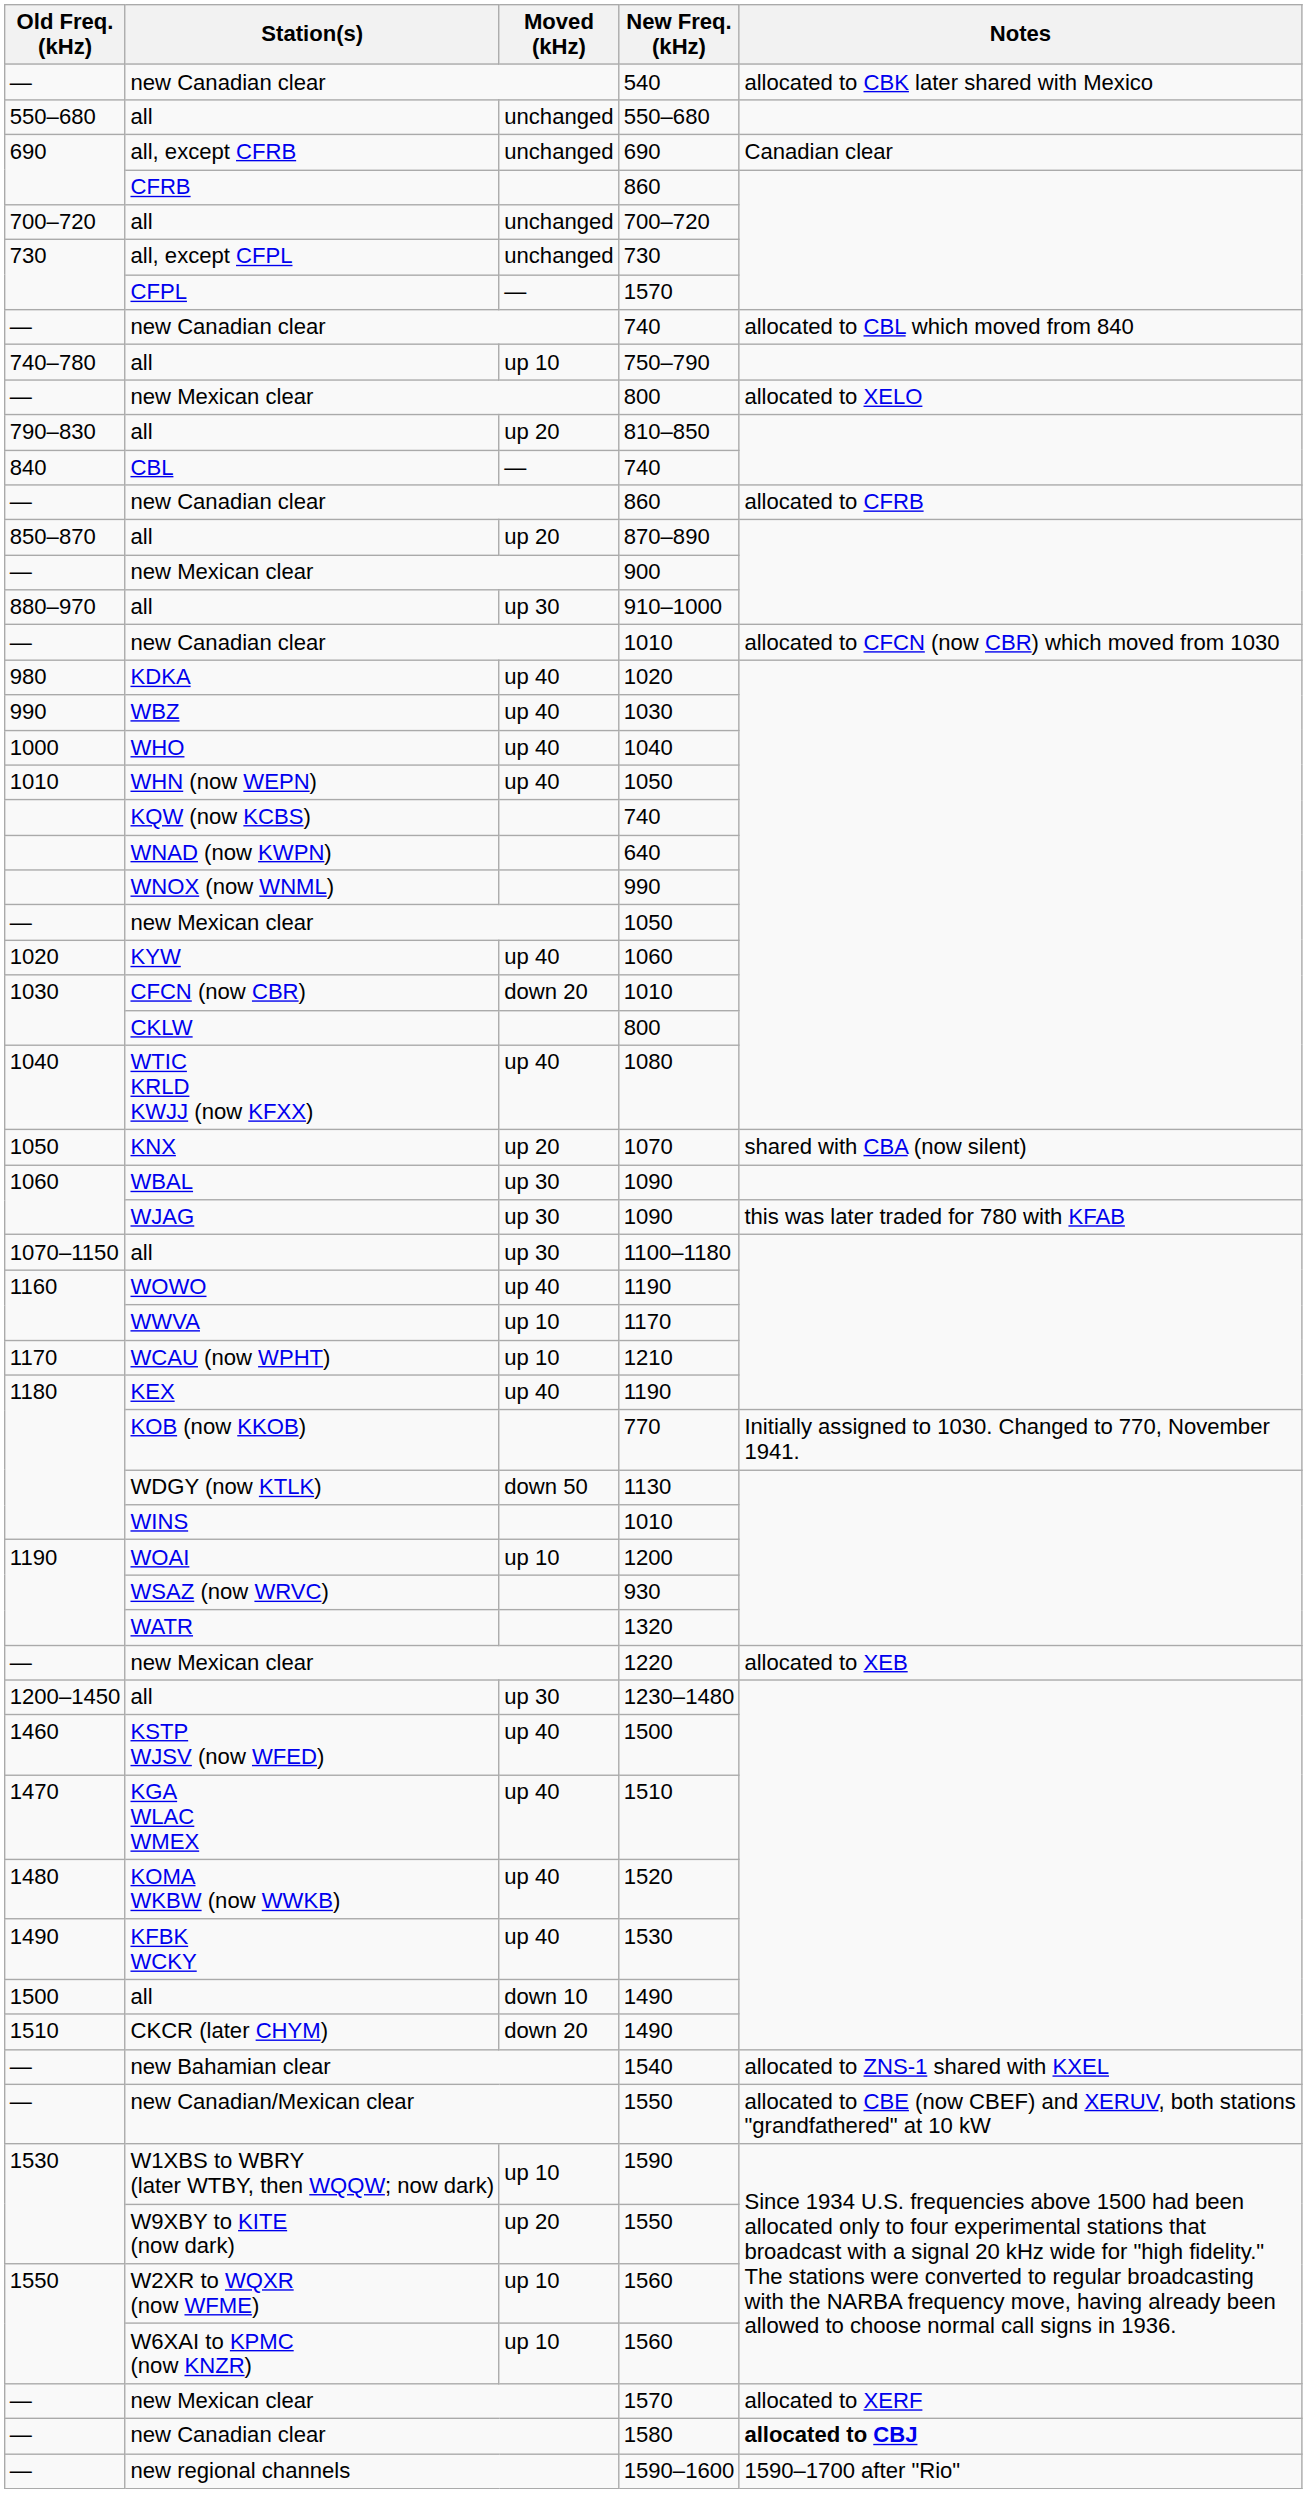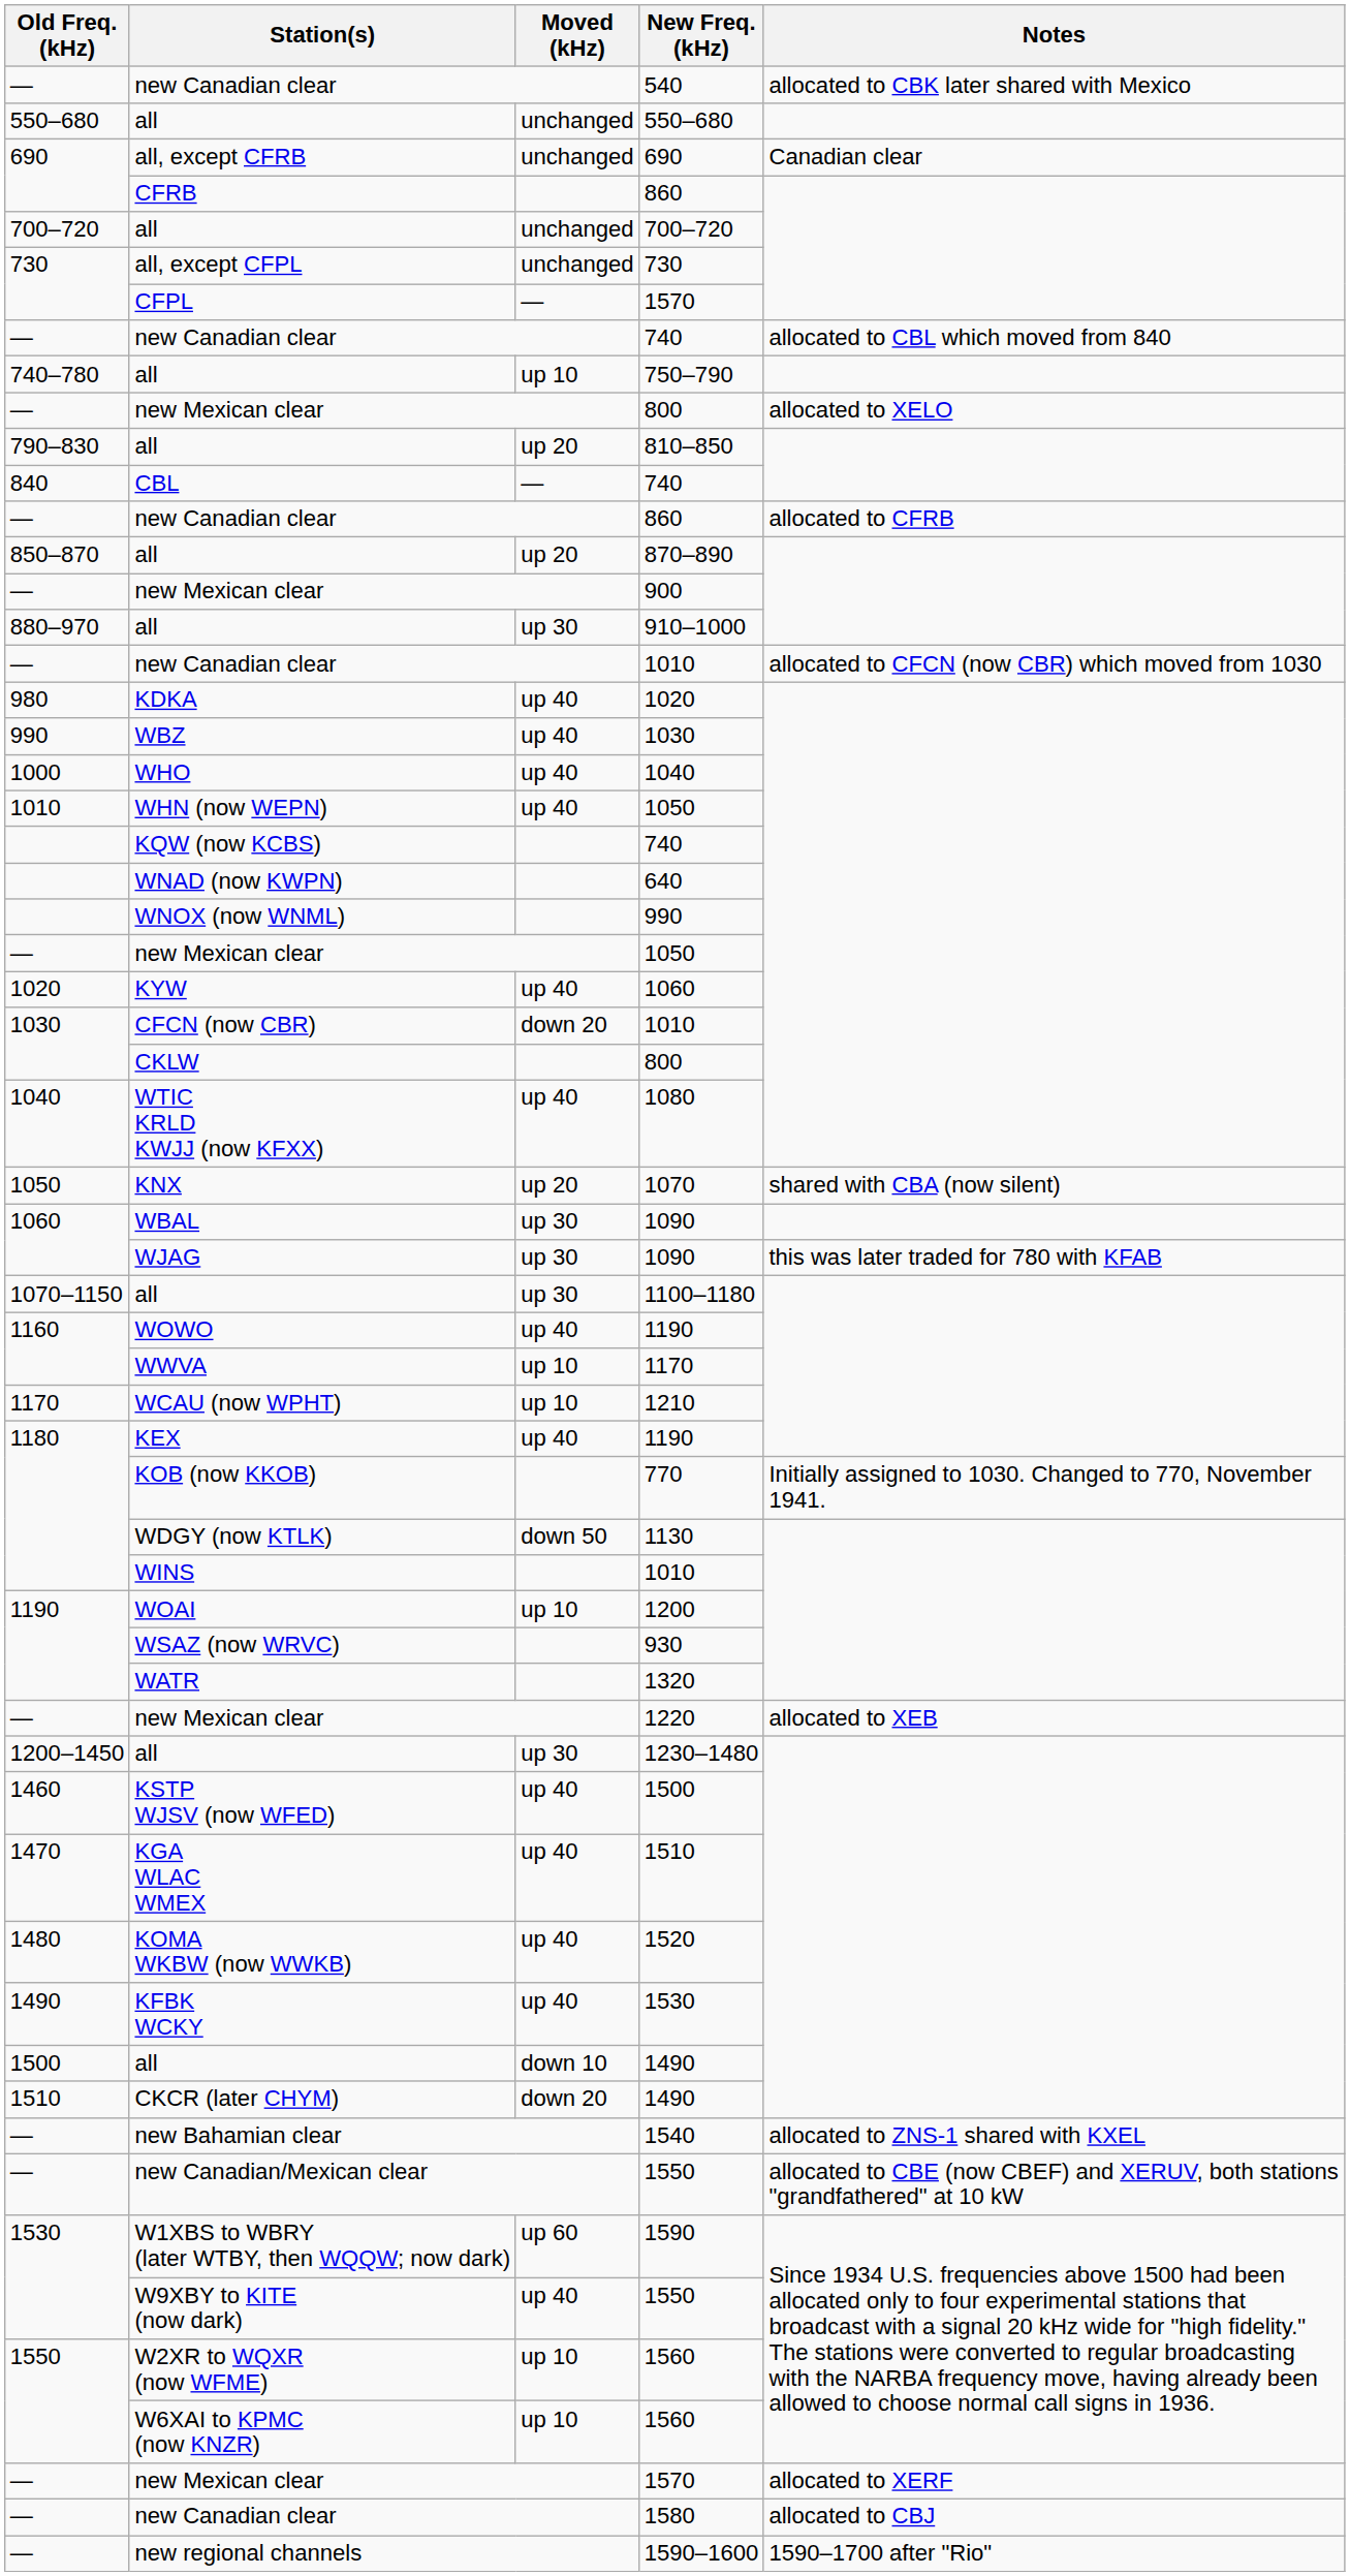1590 | Moved (kHz): up 10 -> up 60
W9XBY to KITE (now dark) / 1550 | Moved (kHz): up 20 -> up 40
1580 | Notes: bold -> normal
